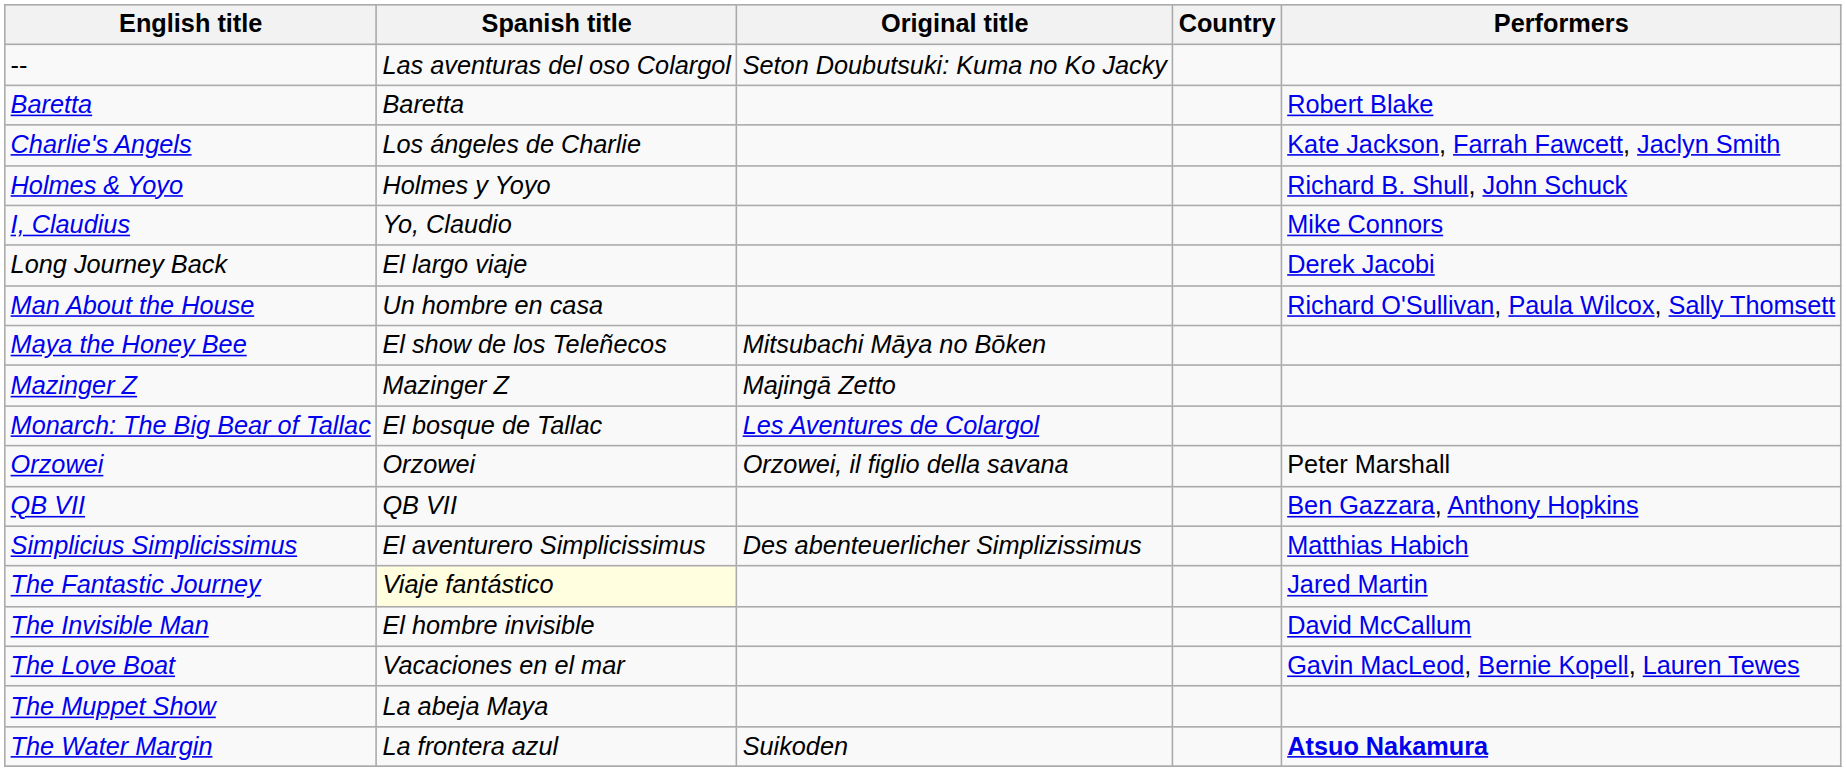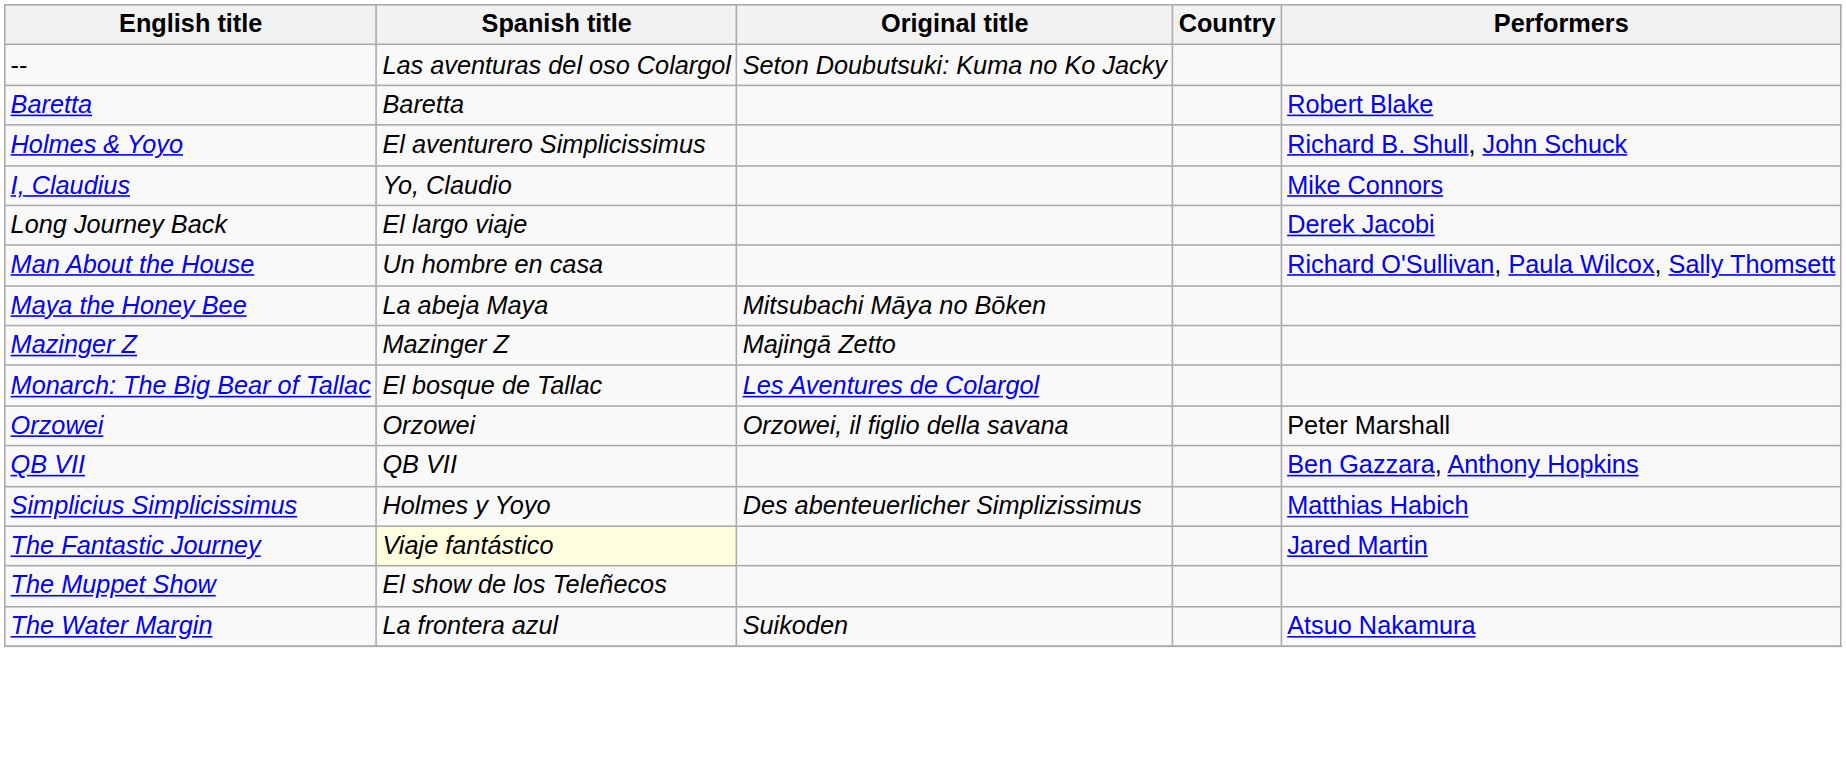- row: Charlie's Angels | Los ángeles de Charlie | Kate Jackson, Farrah Fawcett, Jaclyn Smith
Holmes & Yoyo | Spanish title: Holmes y Yoyo -> El aventurero Simplicissimus
Maya the Honey Bee | Spanish title: El show de los Teleñecos -> La abeja Maya
Simplicius Simplicissimus | Spanish title: El aventurero Simplicissimus -> Holmes y Yoyo
- row: The Invisible Man | El hombre invisible | David McCallum
- row: The Love Boat | Vacaciones en el mar | Gavin MacLeod, Bernie Kopell, Lauren Tewes
The Muppet Show | Spanish title: La abeja Maya -> El show de los Teleñecos
The Water Margin | Performers: bold -> normal
